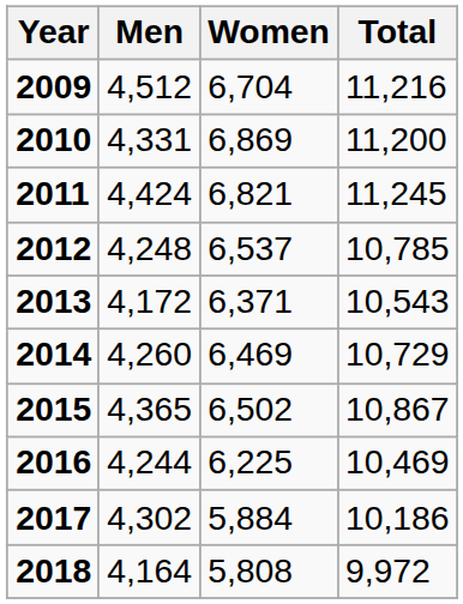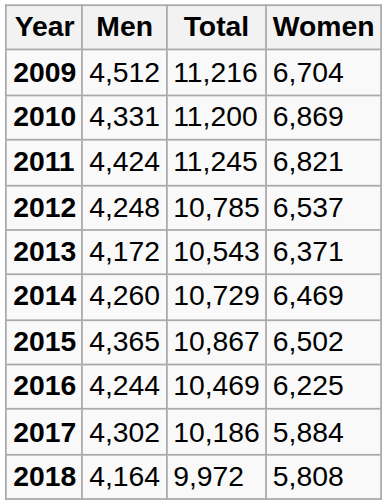columns swapped: Women <-> Total
